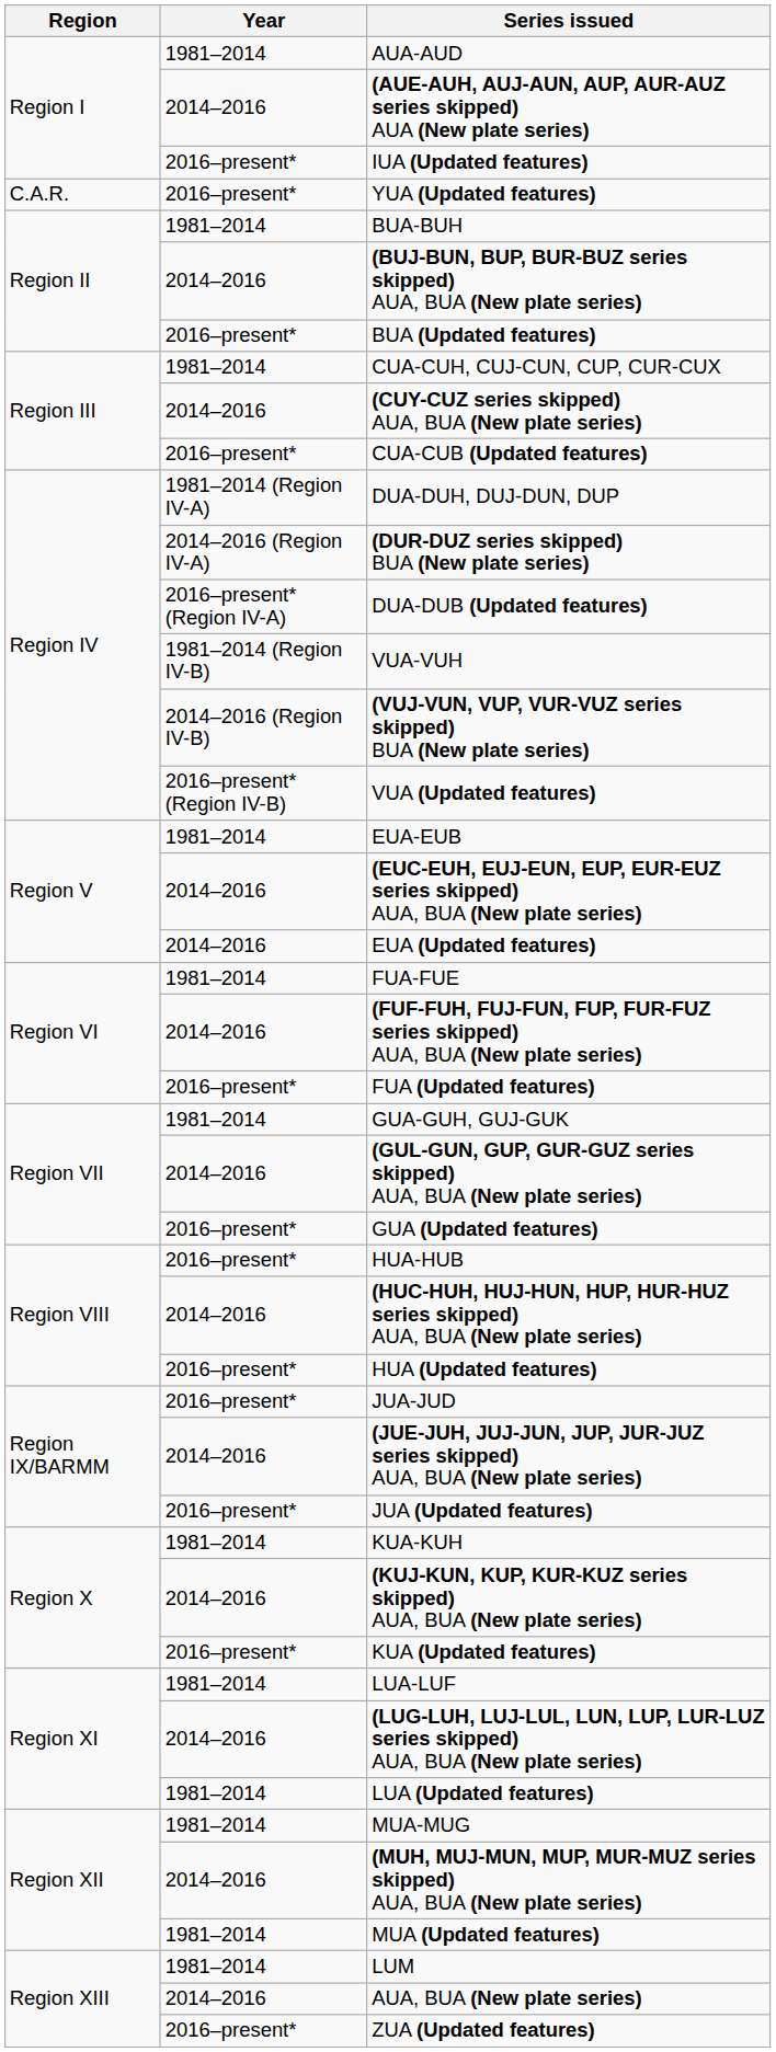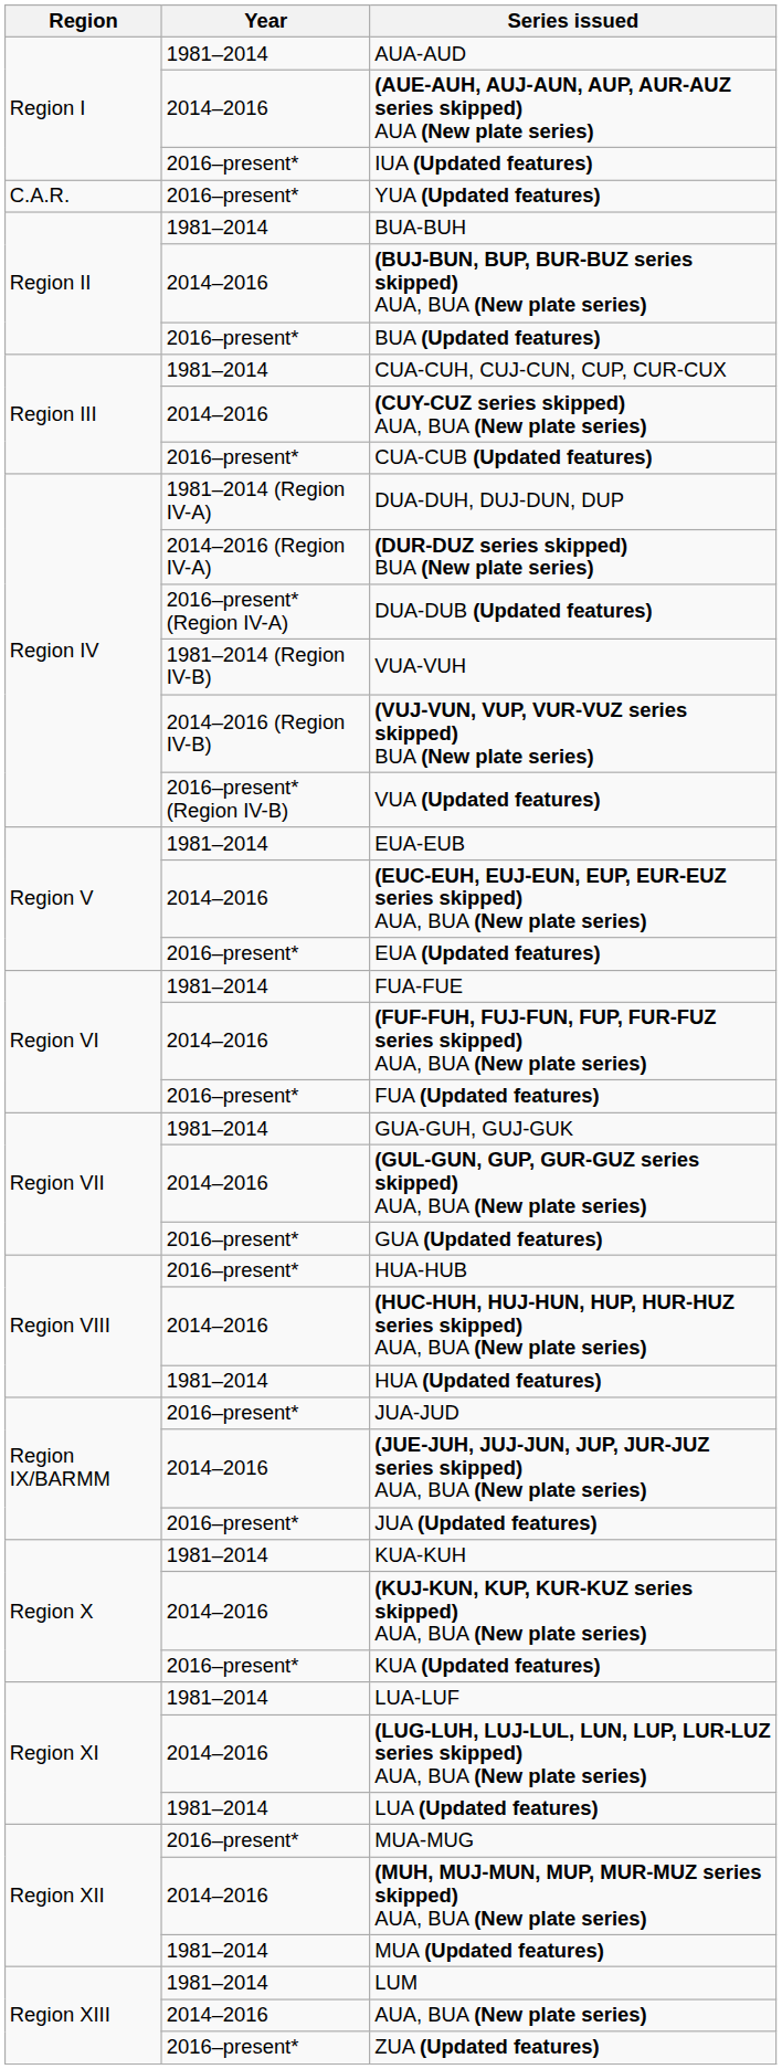EUA (Updated features) | Year: 2014–2016 -> 2016–present*
HUA (Updated features) | Year: 2016–present* -> 1981–2014
MUA-MUG | Year: 1981–2014 -> 2016–present*
